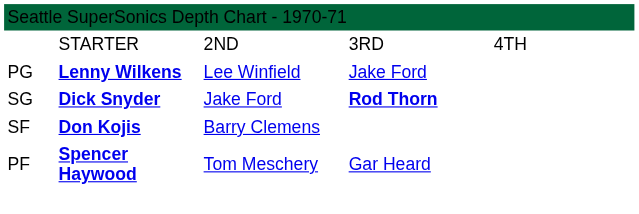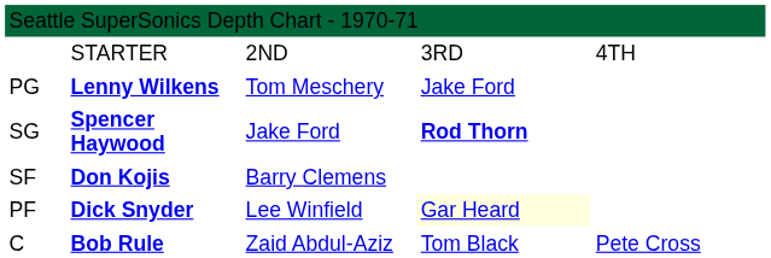PG | column 3: Lee Winfield -> Tom Meschery
SG | column 2: Dick Snyder -> Spencer Haywood
PF | column 2: Spencer Haywood -> Dick Snyder
PF | column 3: Tom Meschery -> Lee Winfield
PF | column 4: no background -> lightyellow background
+ row: C | Bob Rule | Zaid Abdul-Aziz | Tom Black | Pete Cross
